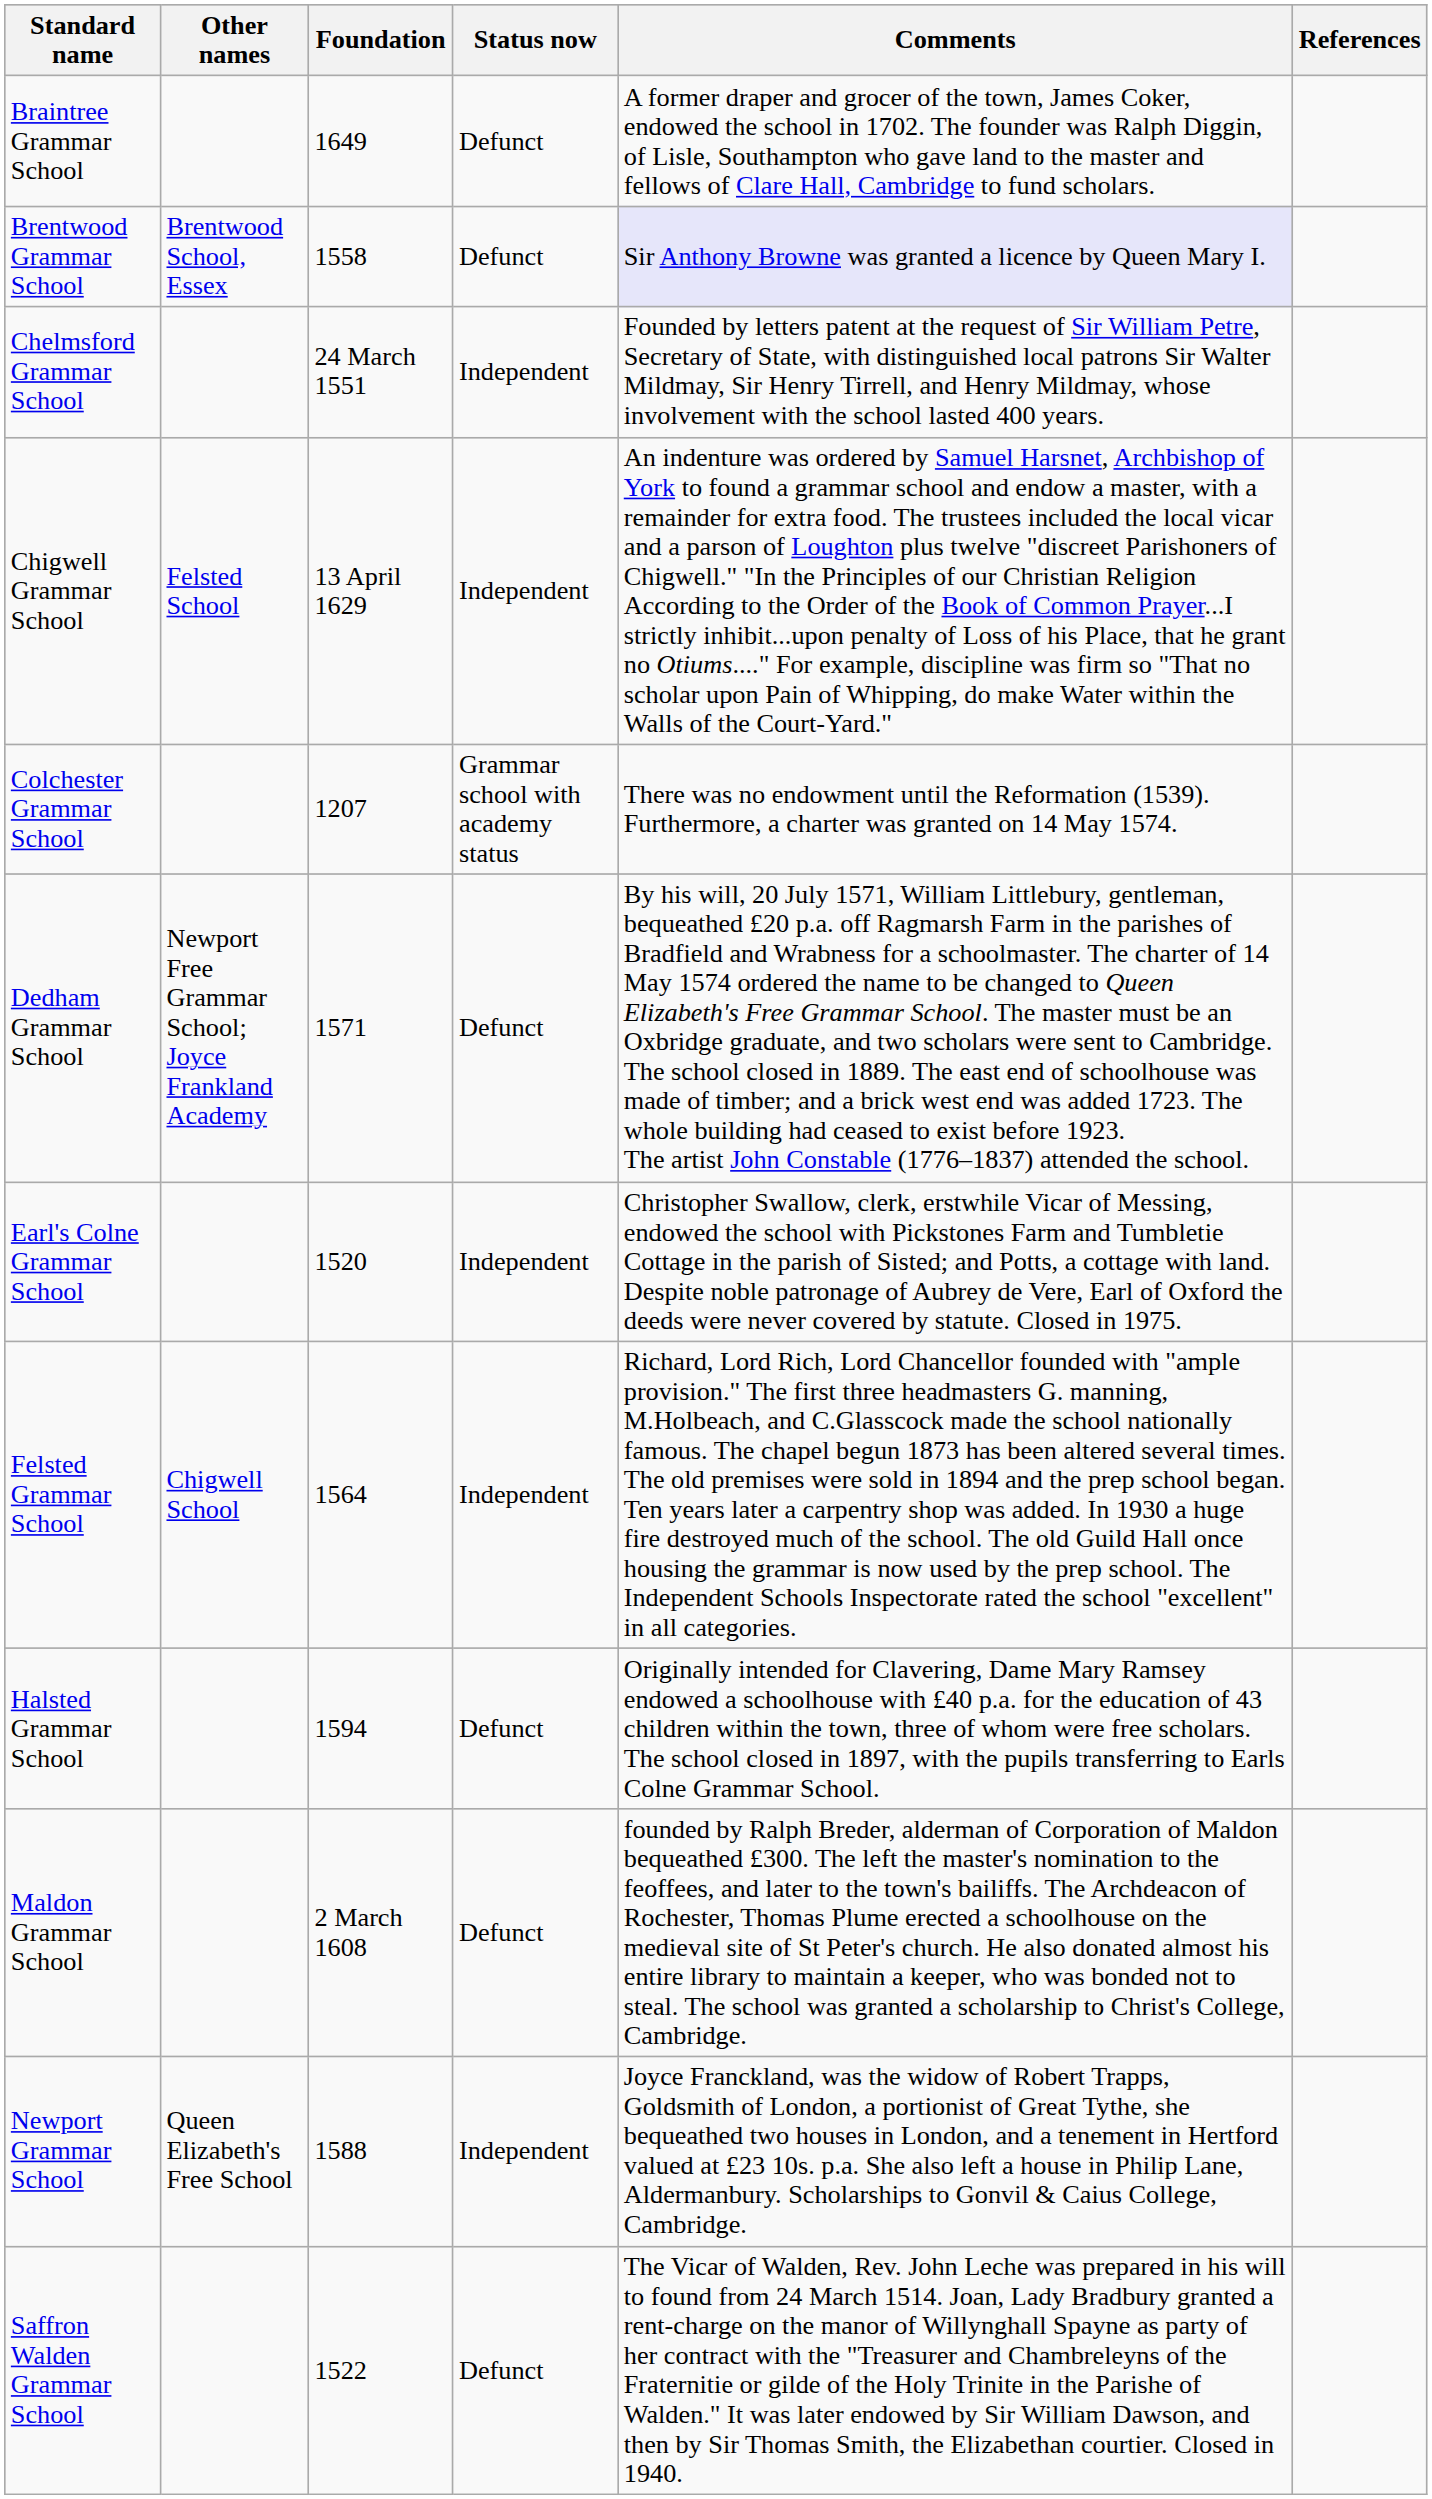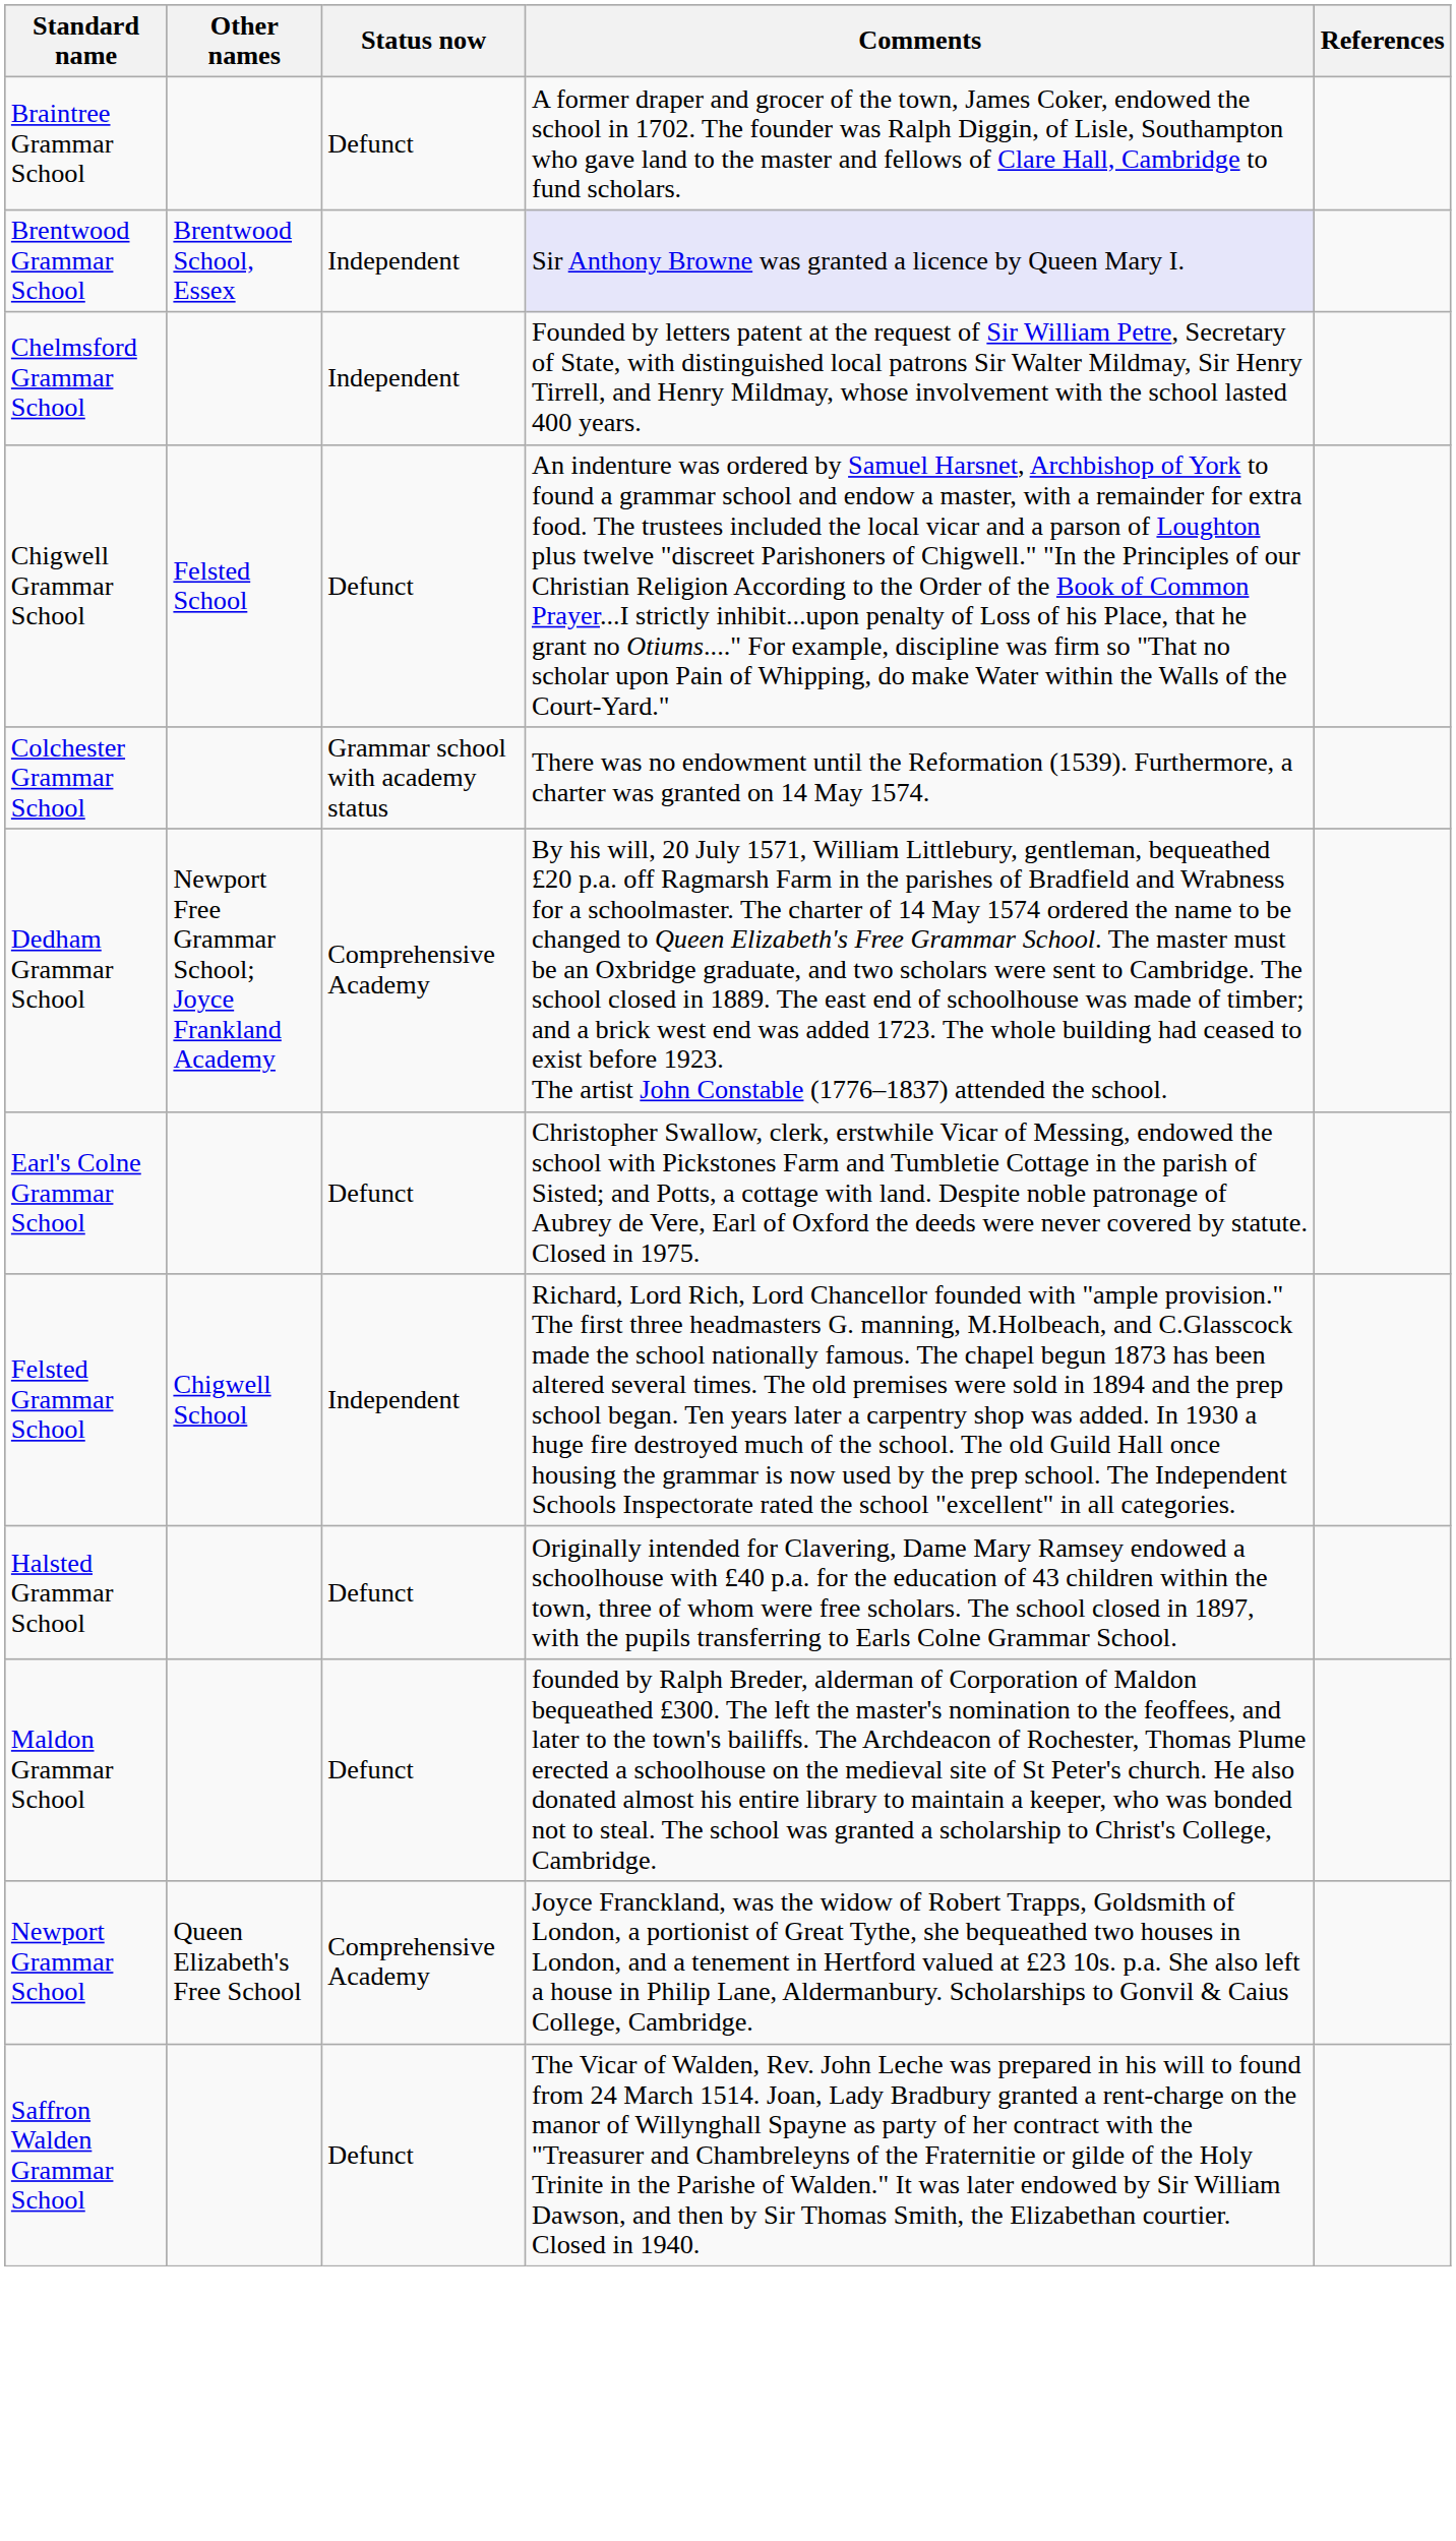- column: Foundation | 1649 | 1558 | 24 March 1551 | 13 April 1629 | 1207 | 1571 | 1520 | 1564 | 1594 | 2 March 1608 | 1588 | 1522
Brentwood Grammar School | Status now: Defunct -> Independent
Chigwell Grammar School | Status now: Independent -> Defunct
Dedham Grammar School | Status now: Defunct -> Comprehensive Academy
Earl's Colne Grammar School | Status now: Independent -> Defunct
Newport Grammar School | Status now: Independent -> Comprehensive Academy
